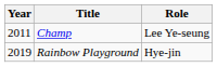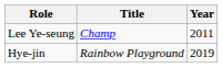columns swapped: Year <-> Role
